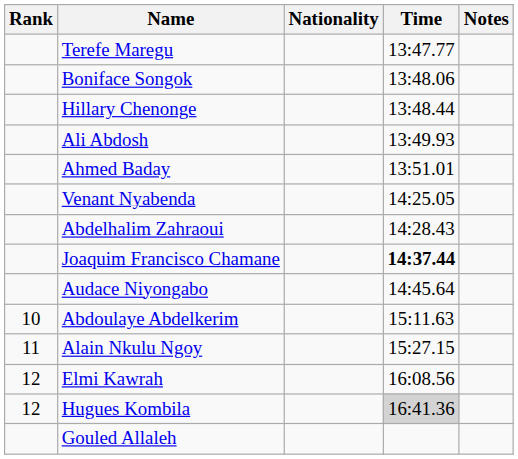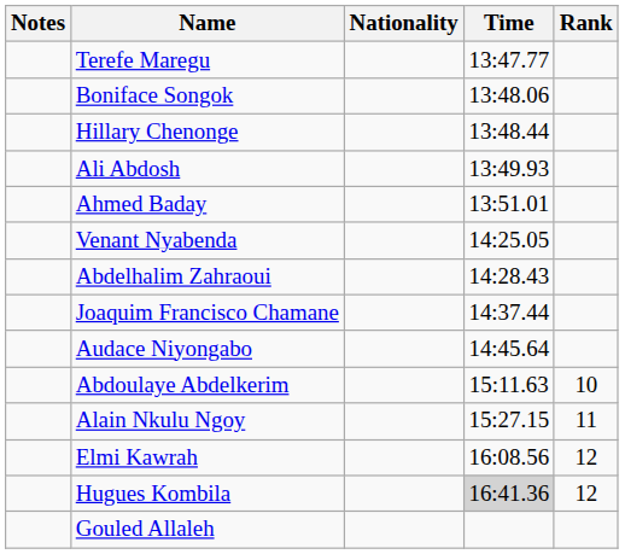columns swapped: Rank <-> Notes
Joaquim Francisco Chamane | Time: bold -> normal
